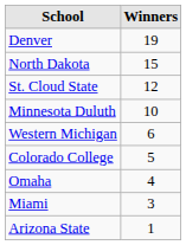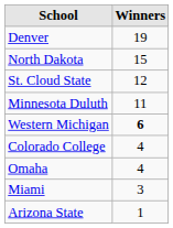Minnesota Duluth | Winners: 10 -> 11
Western Michigan | Winners: normal -> bold
Colorado College | Winners: 5 -> 4
